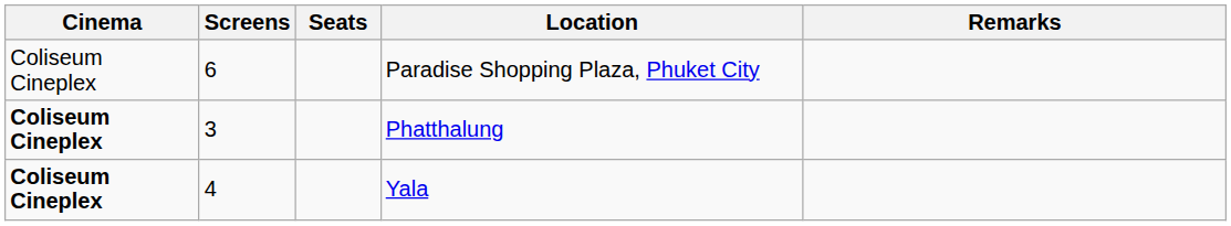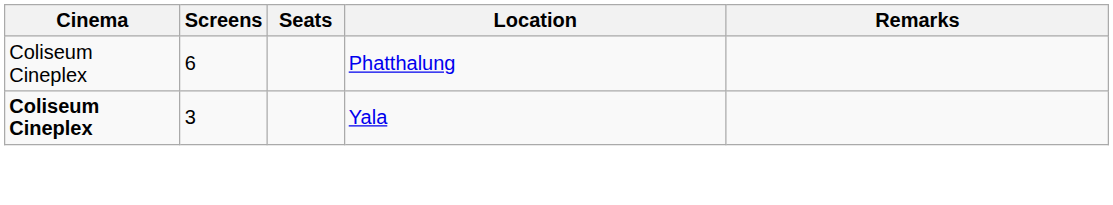- row: Coliseum Cineplex | 6 | Paradise Shopping Plaza, Phuket City
Phatthalung | Cinema: bold -> normal
Phatthalung | Screens: 3 -> 6
Yala | Screens: 4 -> 3
